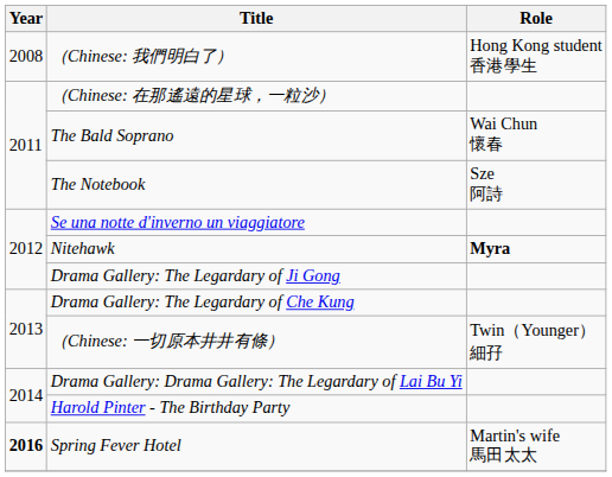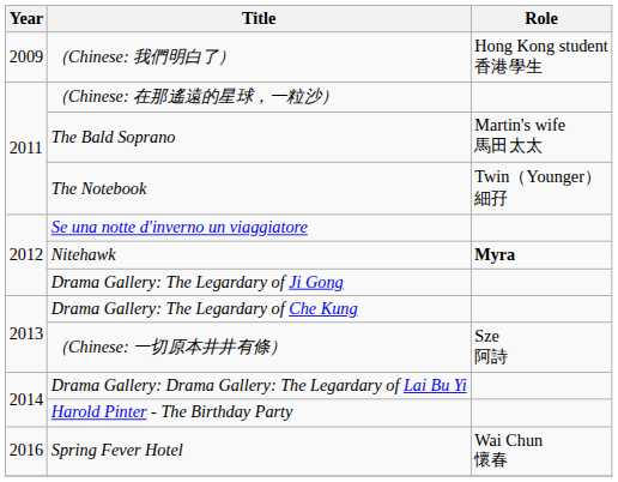（Chinese: 我們明白了） | Year: 2008 -> 2009
The Bald Soprano | Role: Wai Chun 懷春 -> Martin's wife 馬田太太
The Notebook | Role: Sze 阿詩 -> Twin（Younger） 細孖
（Chinese: 一切原本井井有條） | Role: Twin（Younger） 細孖 -> Sze 阿詩
Spring Fever Hotel | Year: bold -> normal
Spring Fever Hotel | Role: Martin's wife 馬田太太 -> Wai Chun 懷春
